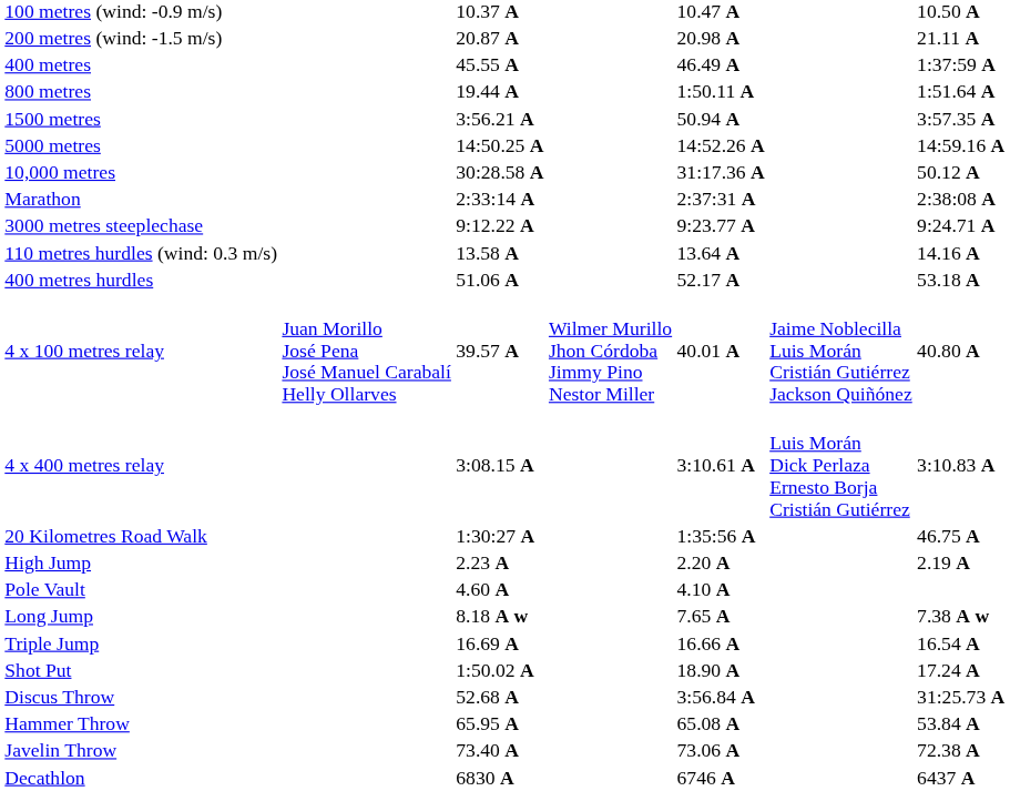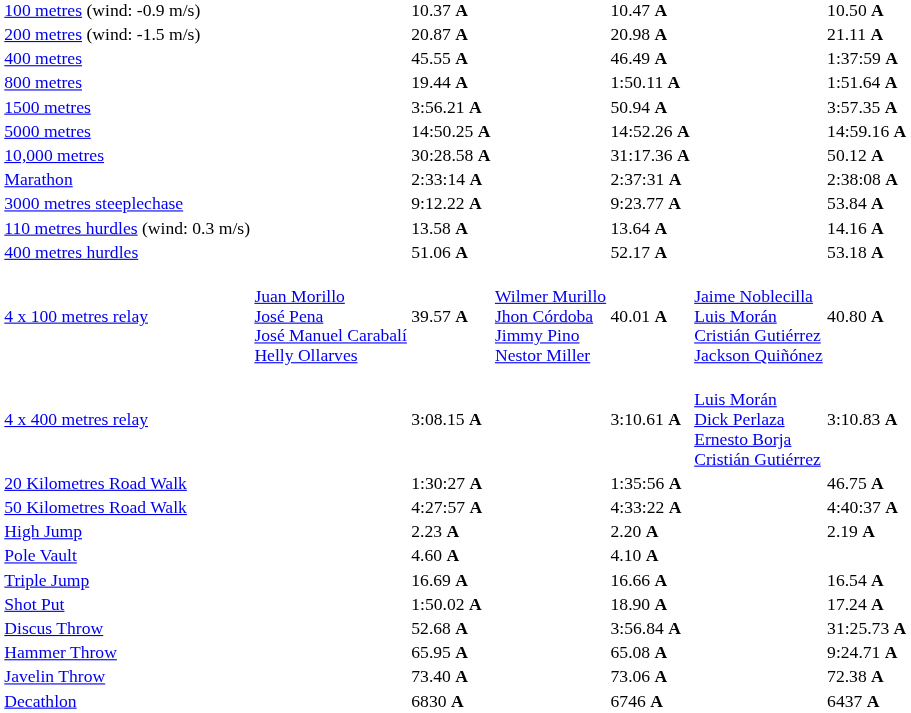3000 metres steeplechase | column 7: 9:24.71 A -> 53.84 A
+ row: 50 Kilometres Road Walk | 4:27:57 A | 4:33:22 A | 4:40:37 A
- row: Long Jump | 8.18 A w | 7.65 A | 7.38 A w
Hammer Throw | column 7: 53.84 A -> 9:24.71 A
